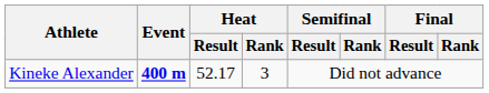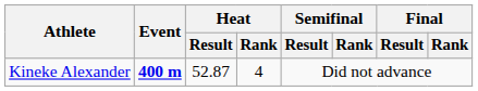Kineke Alexander | Heat / Result: 52.17 -> 52.87
Kineke Alexander | Heat / Rank: 3 -> 4
